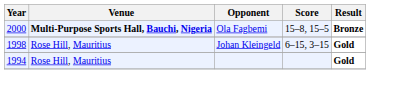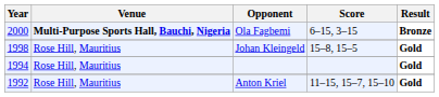Ola Fagbemi | Score: 15–8, 15–5 -> 6–15, 3–15
Johan Kleingeld | Score: 6–15, 3–15 -> 15–8, 15–5
+ row: 1992 | Rose Hill, Mauritius | Anton Kriel | 11–15, 15–7, 15–10 | Gold
